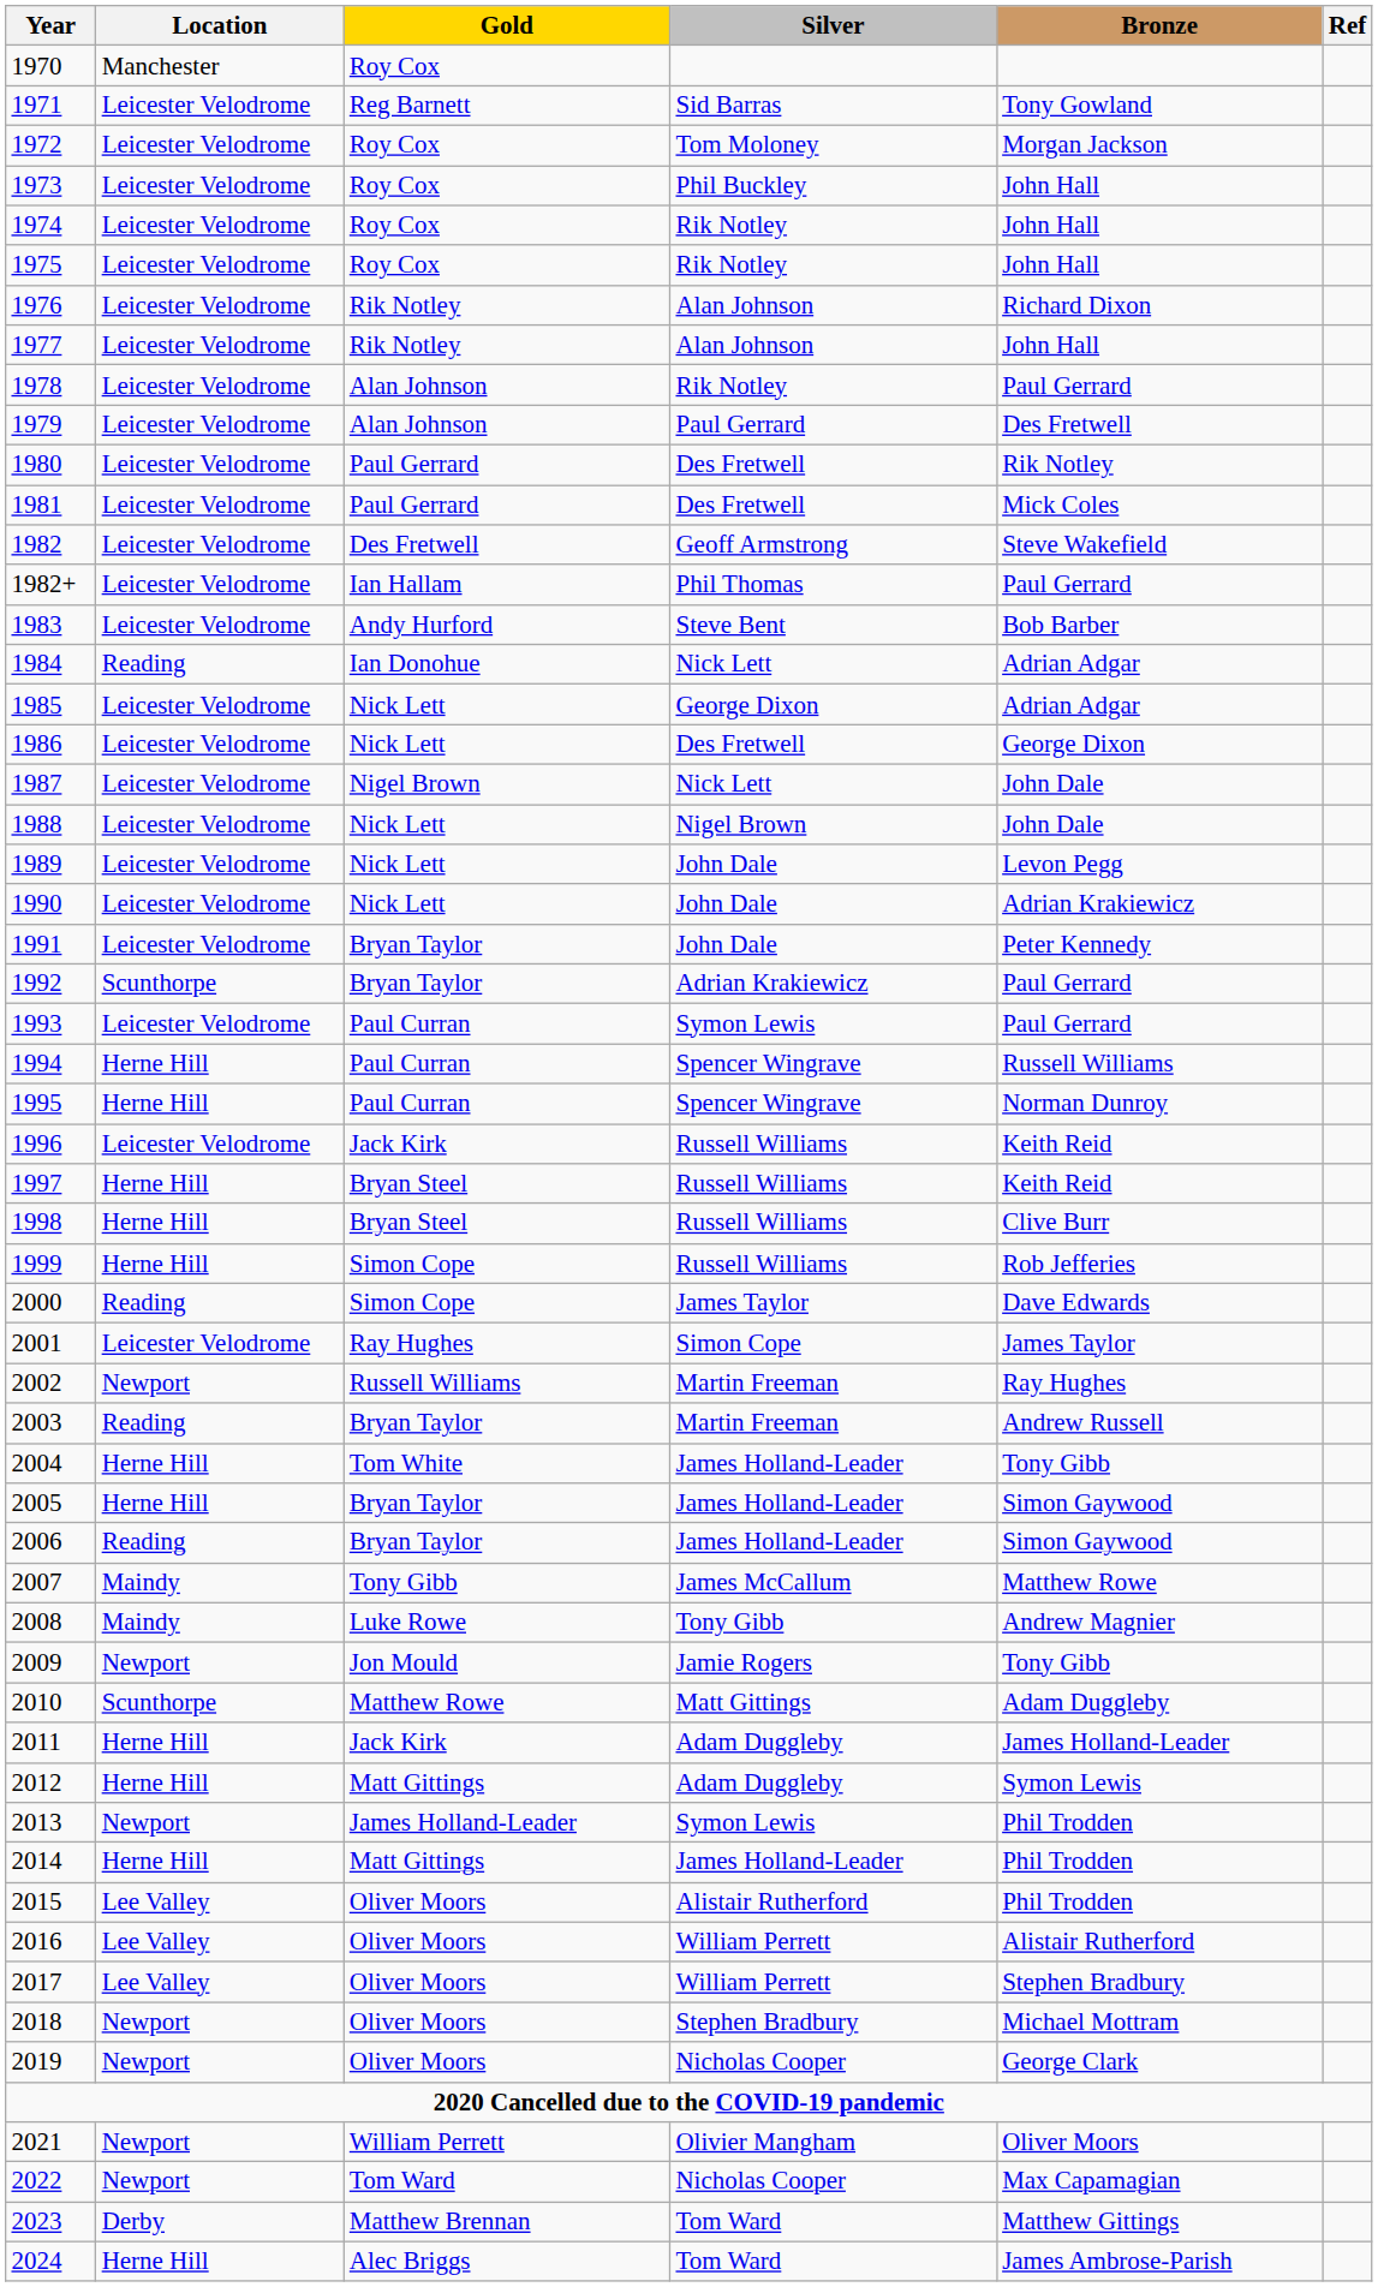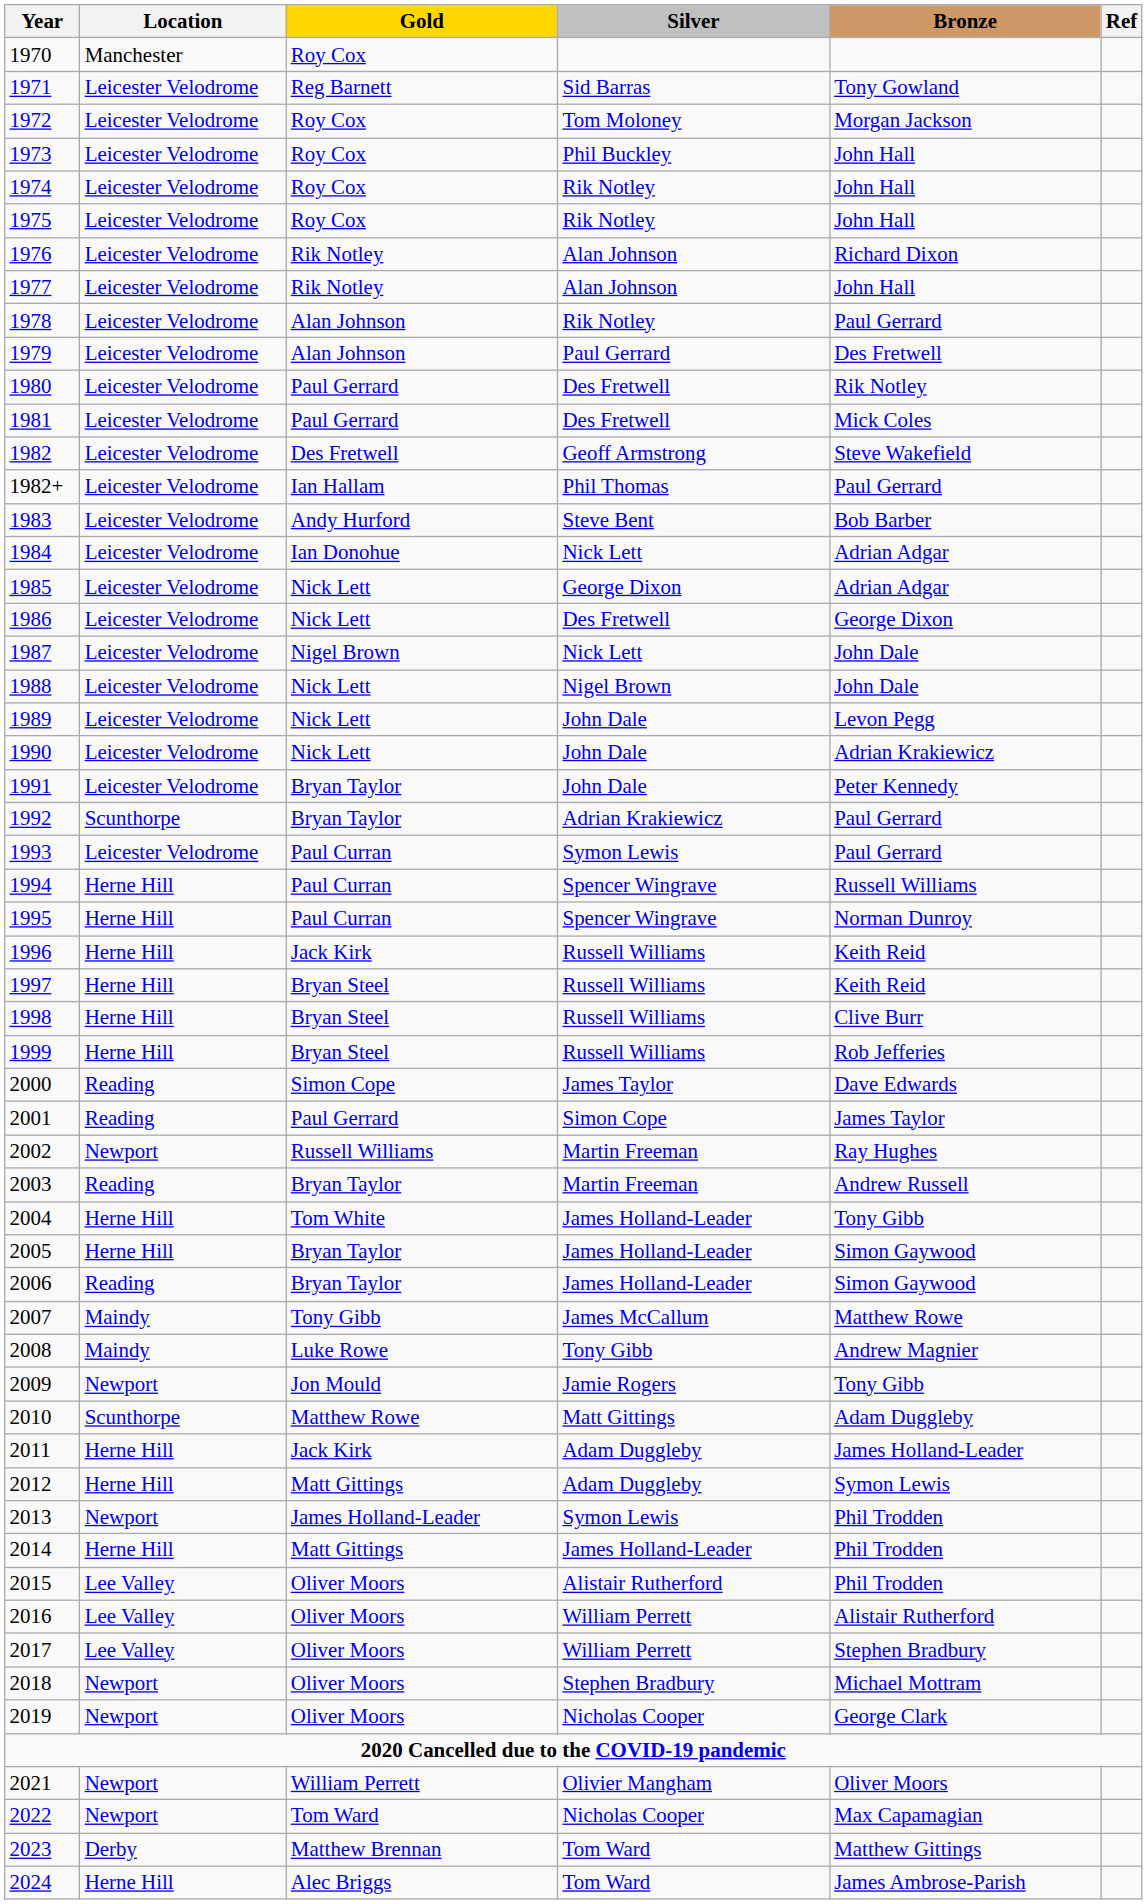1984 | Location: Reading -> Leicester Velodrome
1996 | Location: Leicester Velodrome -> Herne Hill
1999 | Gold: Simon Cope -> Bryan Steel
2001 | Location: Leicester Velodrome -> Reading
2001 | Gold: Ray Hughes -> Paul Gerrard
